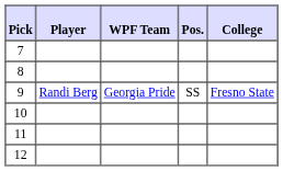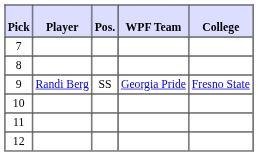columns swapped: Pos. <-> WPF Team
